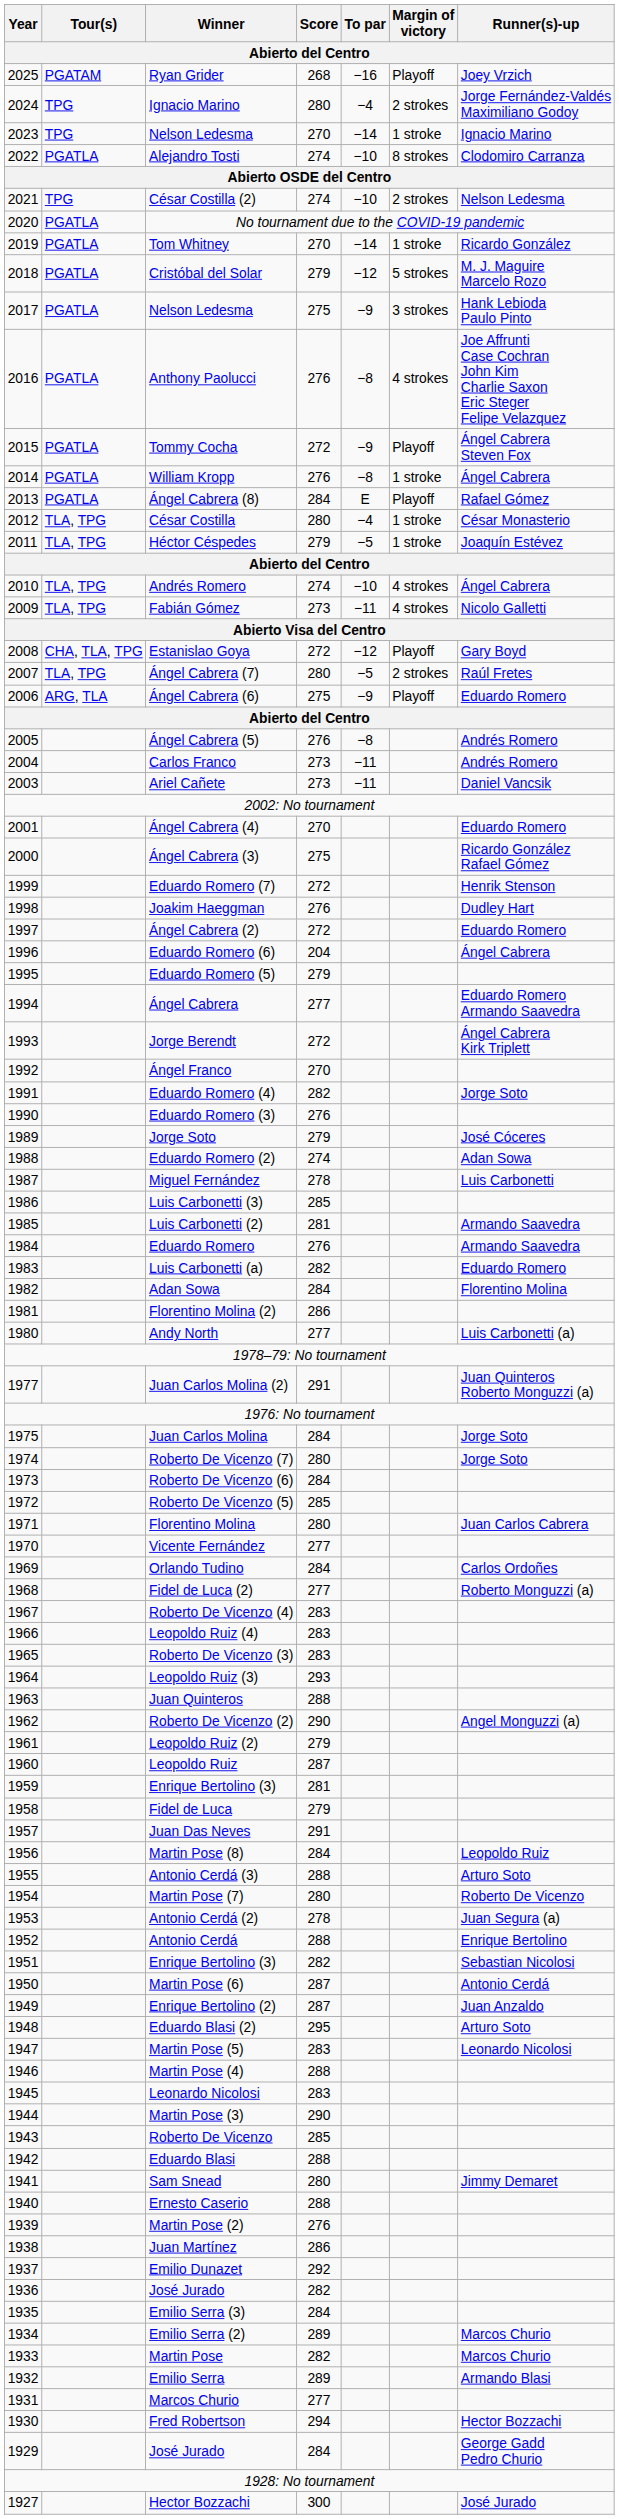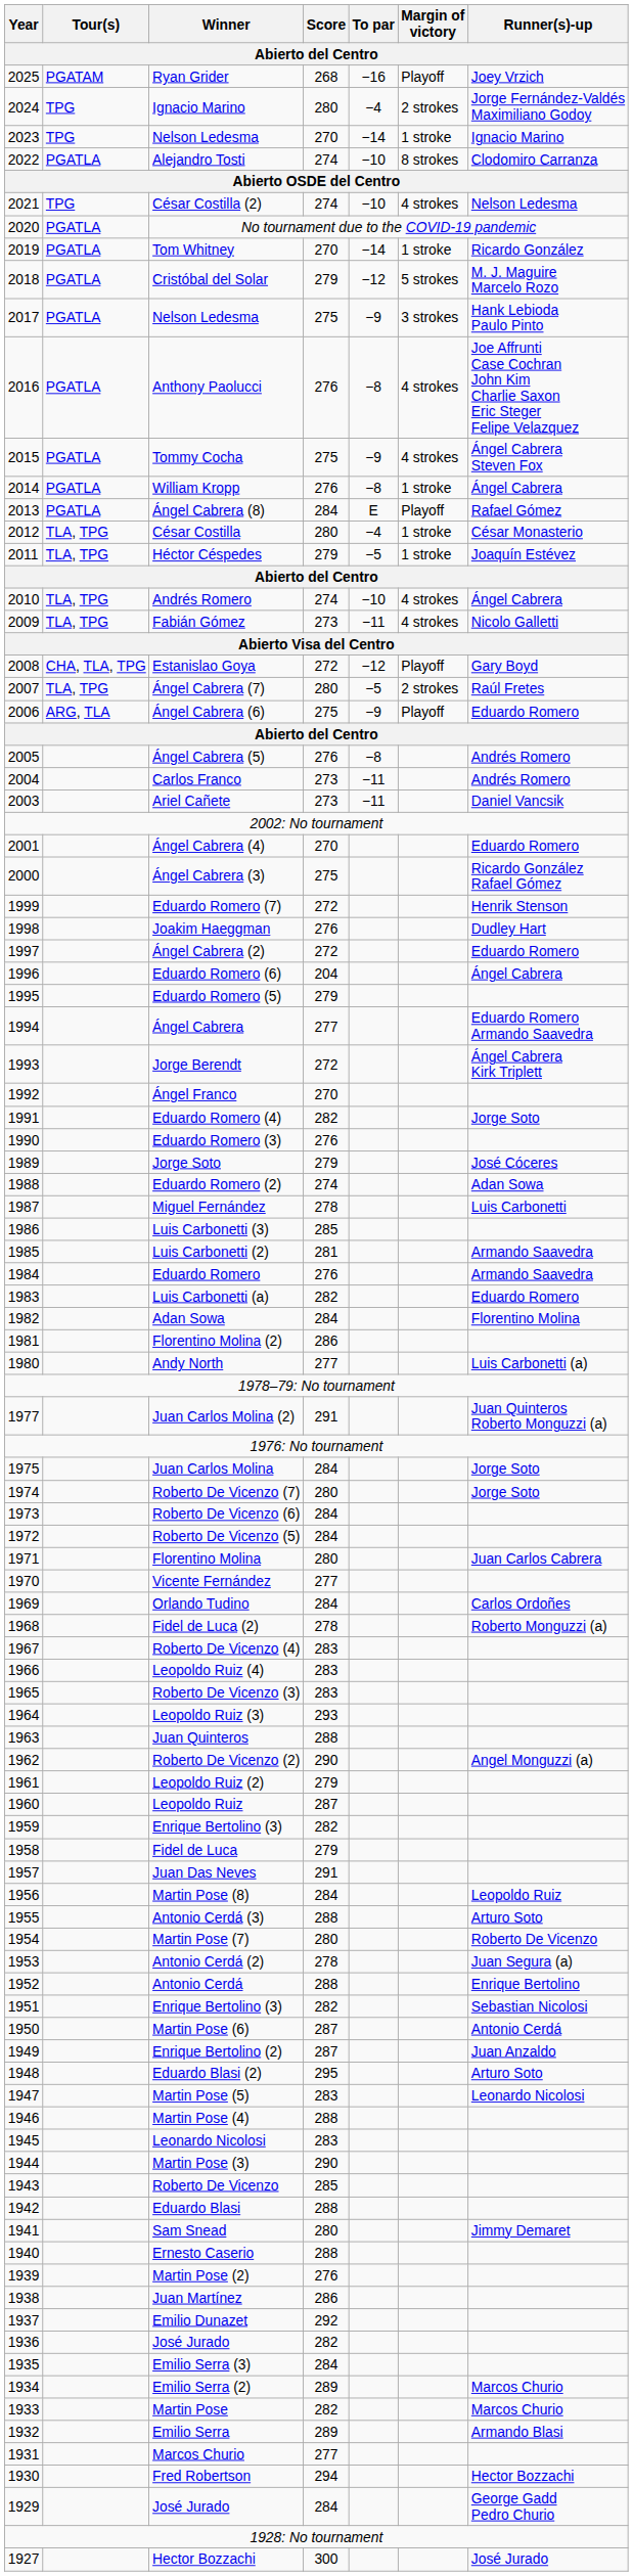César Costilla (2) | Margin of victory: 2 strokes -> 4 strokes
Tommy Cocha | Score: 272 -> 275
Tommy Cocha | Margin of victory: Playoff -> 4 strokes
Roberto De Vicenzo (5) | Score: 285 -> 284
Fidel de Luca (2) | Score: 277 -> 278
1959 / Enrique Bertolino (3) | Score: 281 -> 282
